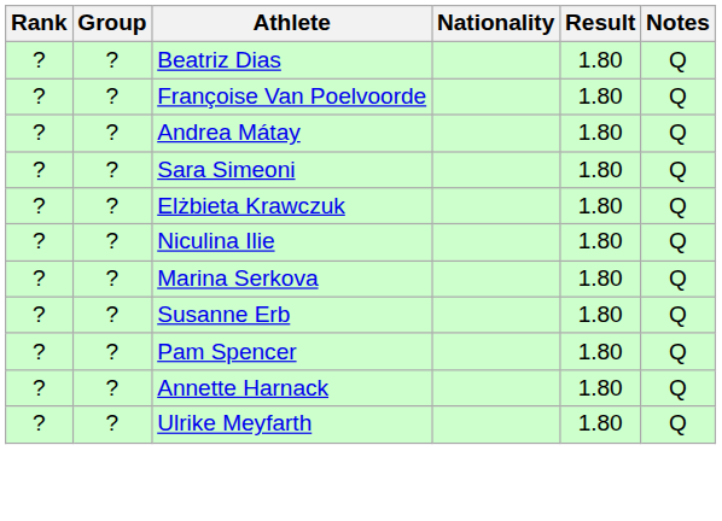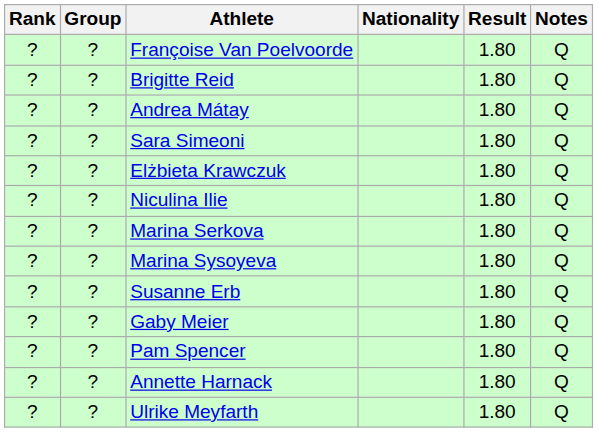- row: ? | ? | Beatriz Dias | 1.80 | Q
+ row: ? | ? | Brigitte Reid | 1.80 | Q
+ row: ? | ? | Marina Sysoyeva | 1.80 | Q
+ row: ? | ? | Gaby Meier | 1.80 | Q
